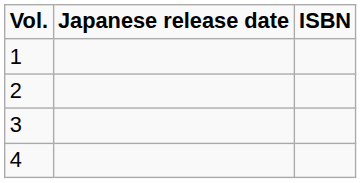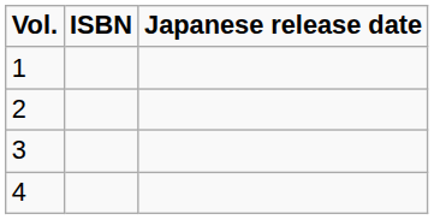columns swapped: Japanese release date <-> ISBN
